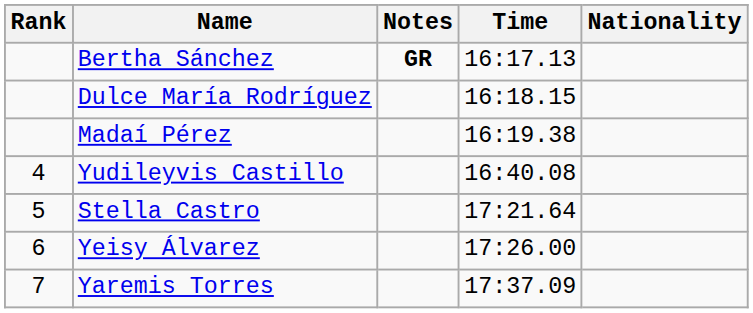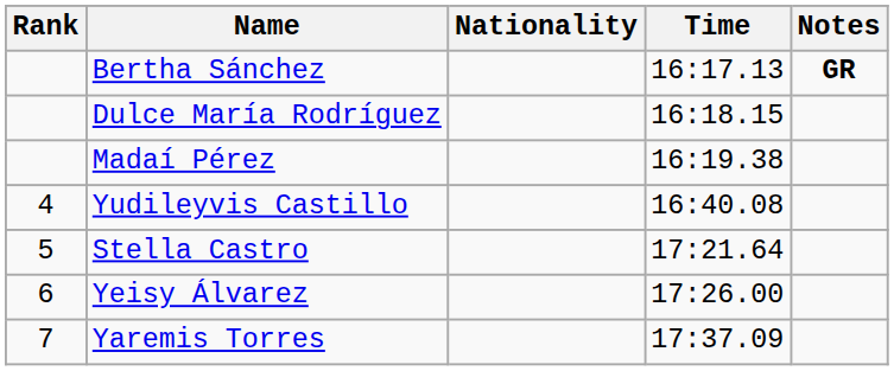columns swapped: Nationality <-> Notes
